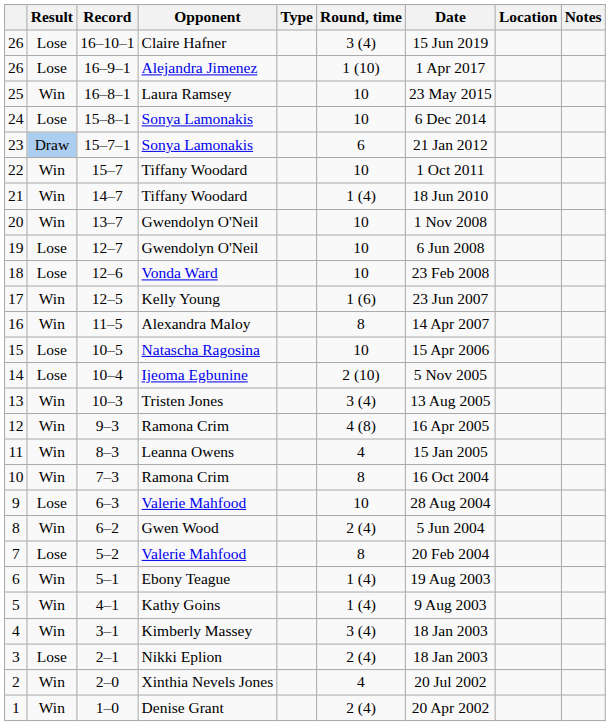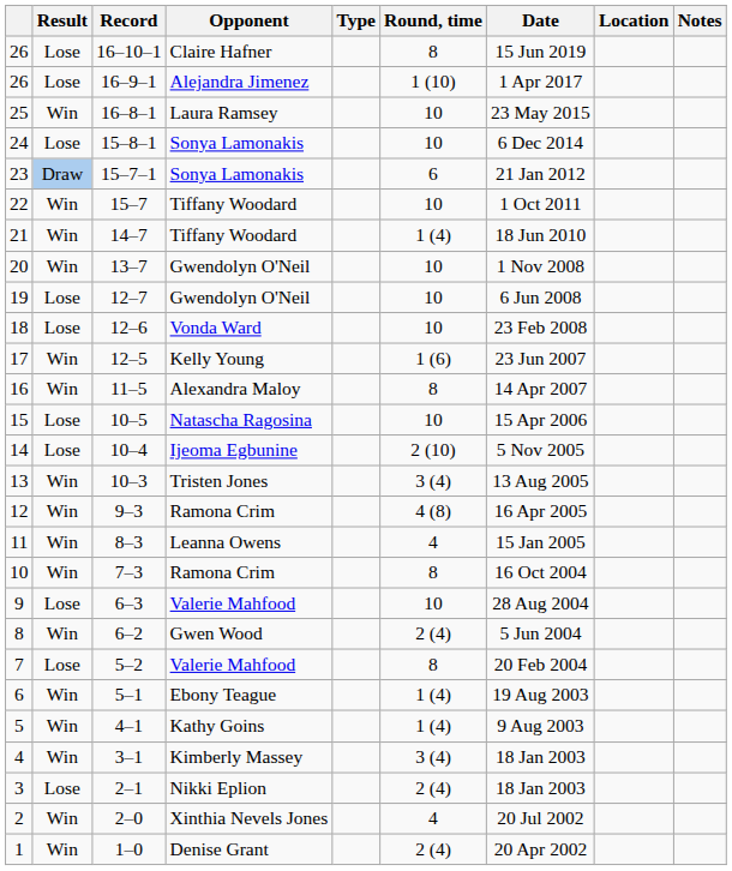16–10–1 | Round, time: 3 (4) -> 8
